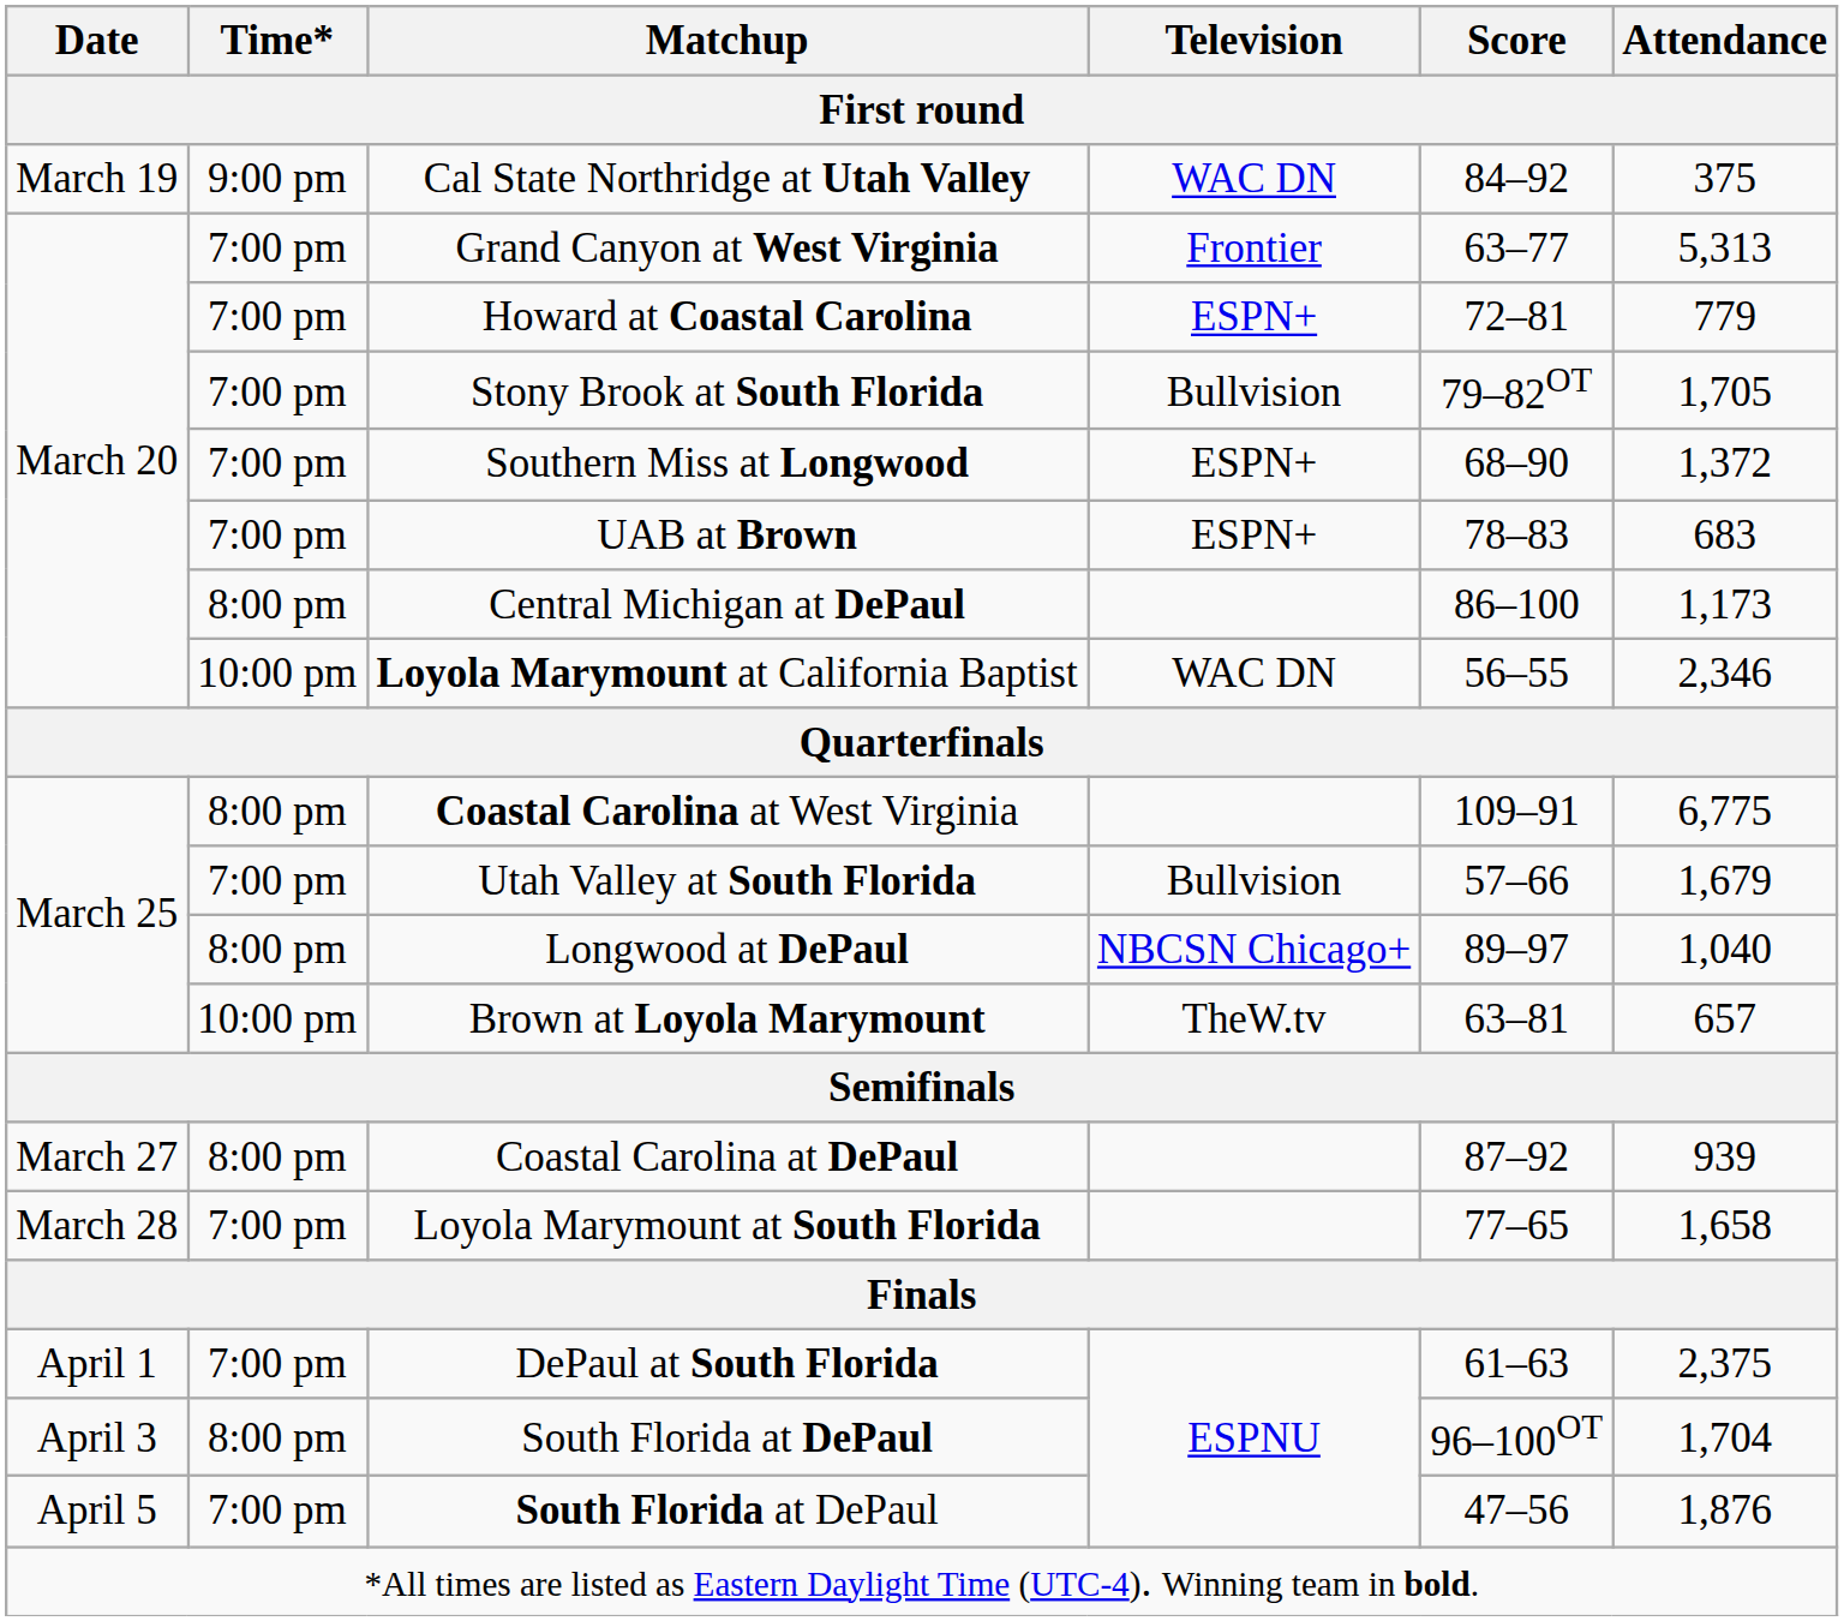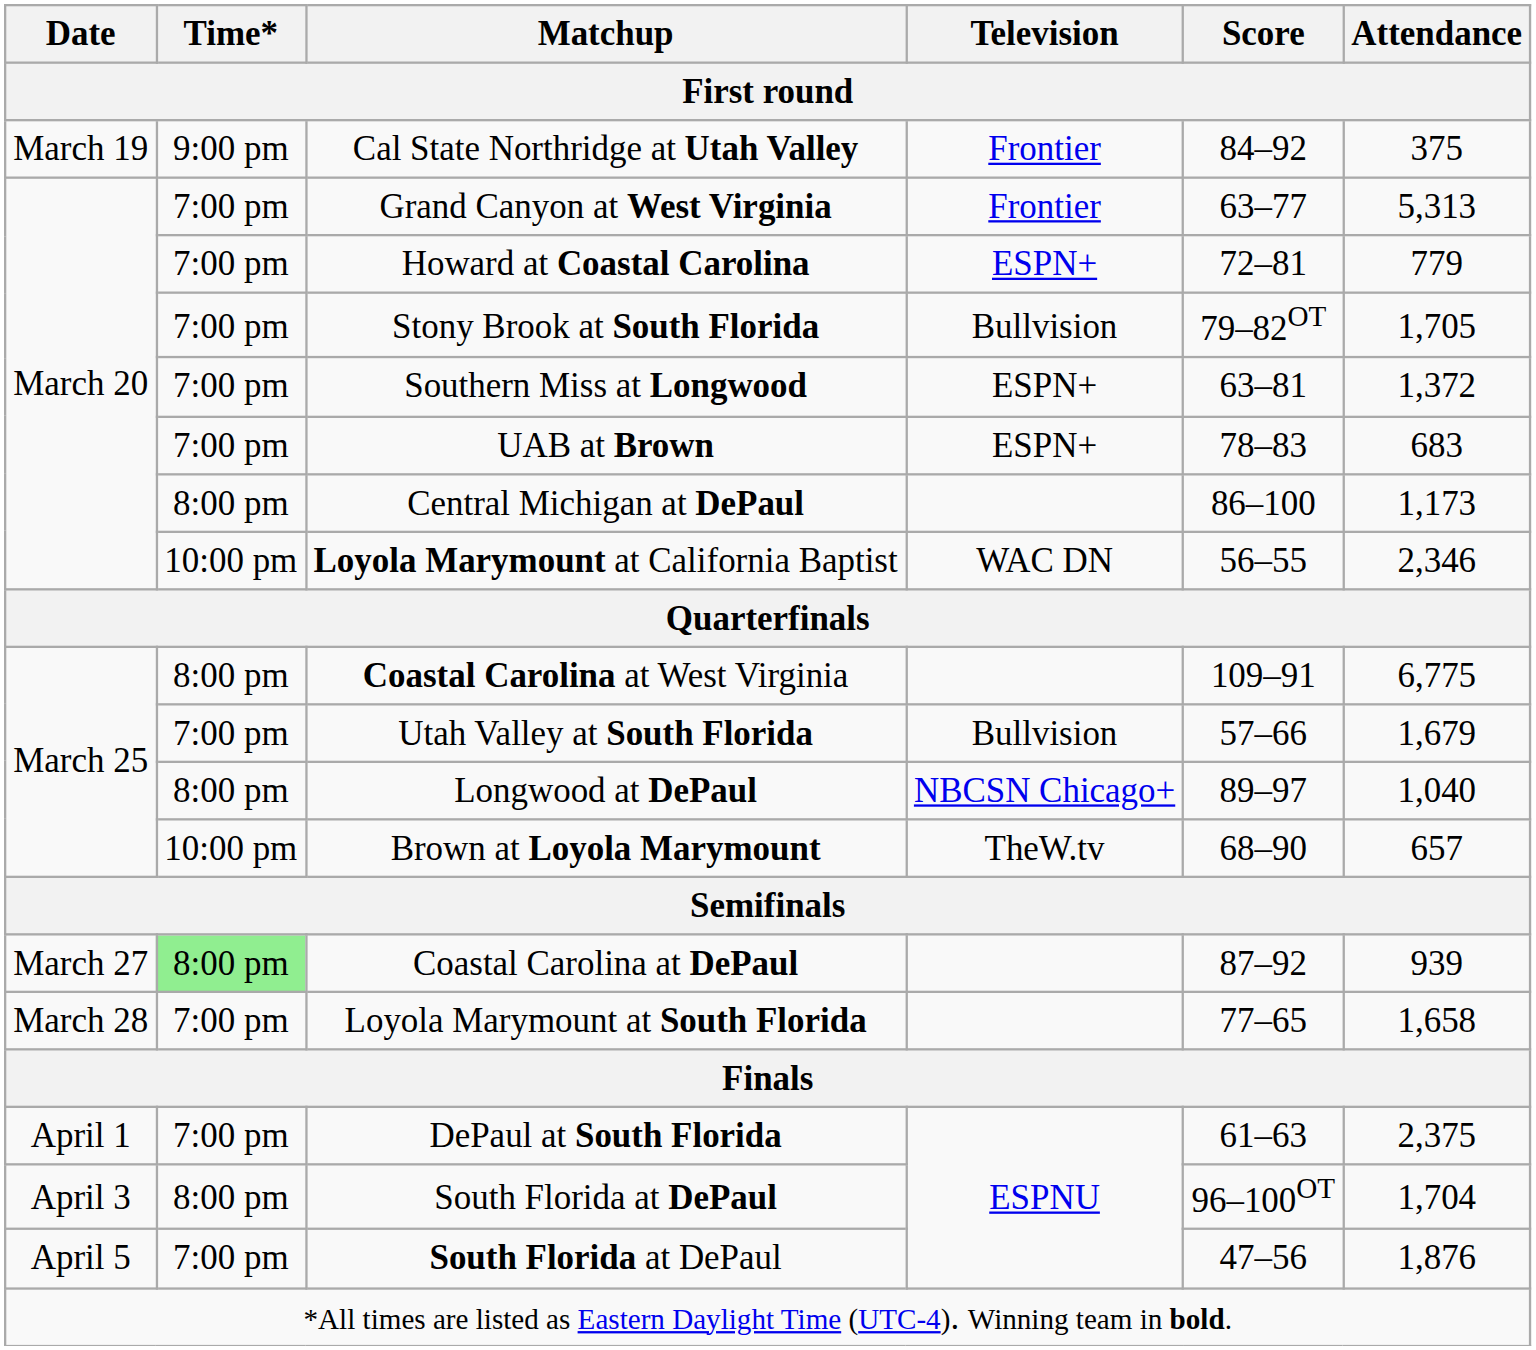Cal State Northridge at Utah Valley | Television: WAC DN -> Frontier
Southern Miss at Longwood | Score: 68–90 -> 63–81
Brown at Loyola Marymount | Score: 63–81 -> 68–90
Coastal Carolina at DePaul | Time*: no background -> lightgreen background
